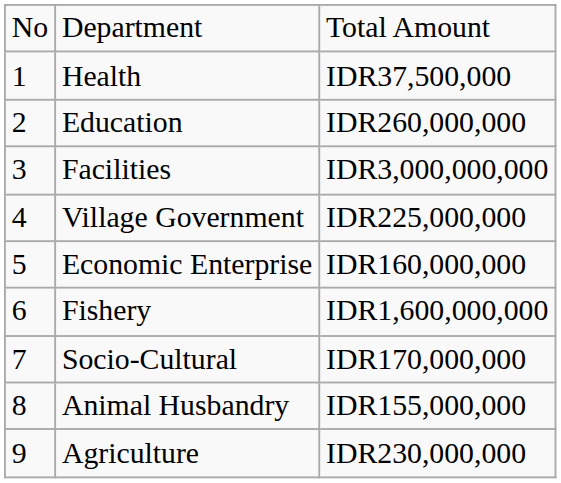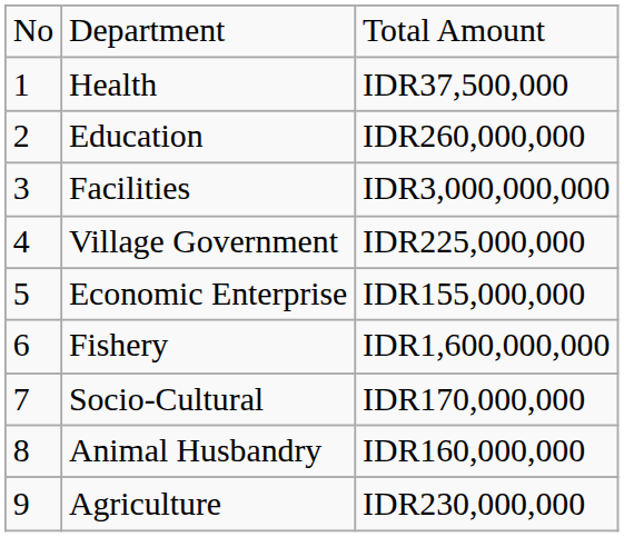Economic Enterprise | column 3: IDR160,000,000 -> IDR155,000,000
Animal Husbandry | column 3: IDR155,000,000 -> IDR160,000,000
